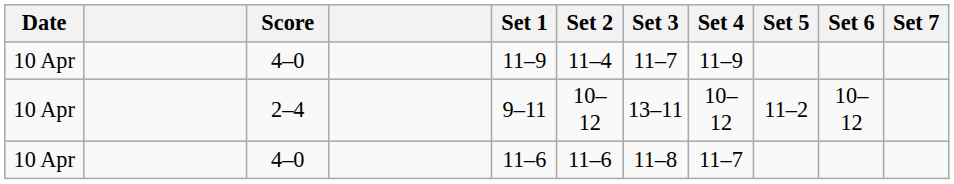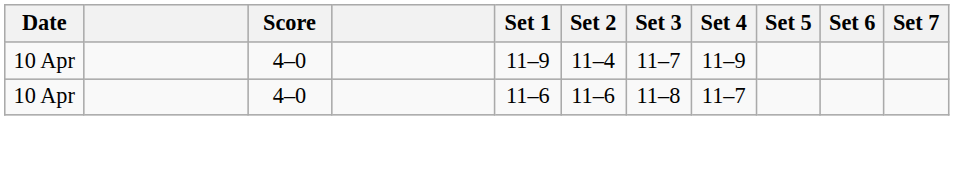- row: 10 Apr | 2–4 | 9–11 | 10–12 | 13–11 | 10–12 | 11–2 | 10–12
